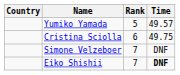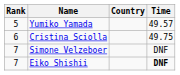columns swapped: Rank <-> Country
